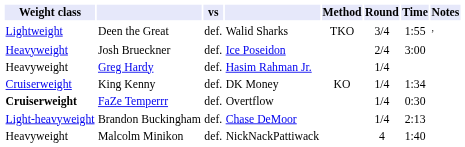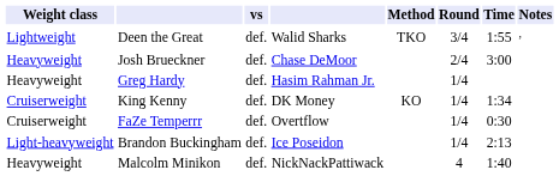Josh Brueckner | column 4: Ice Poseidon -> Chase DeMoor
FaZe Temperrr | Weight class: bold -> normal
Brandon Buckingham | column 4: Chase DeMoor -> Ice Poseidon
